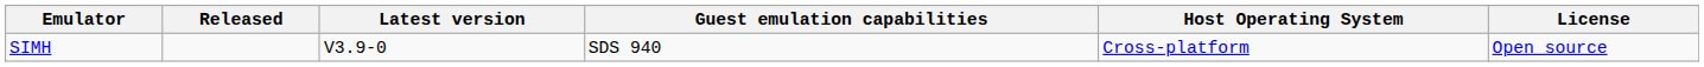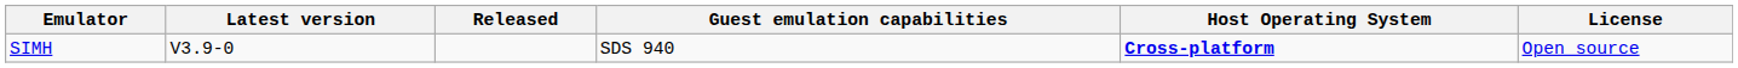columns swapped: Latest version <-> Released
SIMH | Host Operating System: normal -> bold
